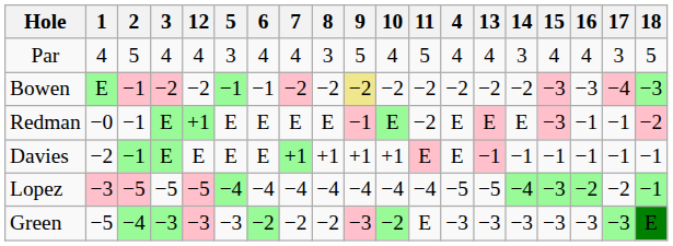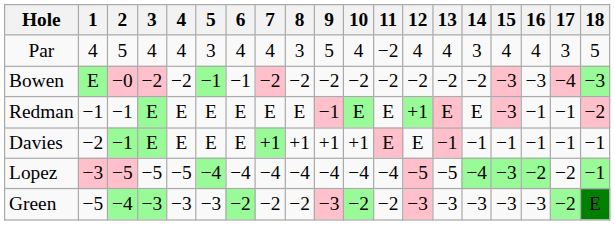columns swapped: 4 <-> 12
Par | 11: 5 -> −2
Bowen | 2: −1 -> −0
Bowen | 9: khaki background -> no background
Redman | 1: −0 -> −1
Redman | 11: −2 -> E
Green | 11: E -> −2
Green | 17: −3 -> −2
